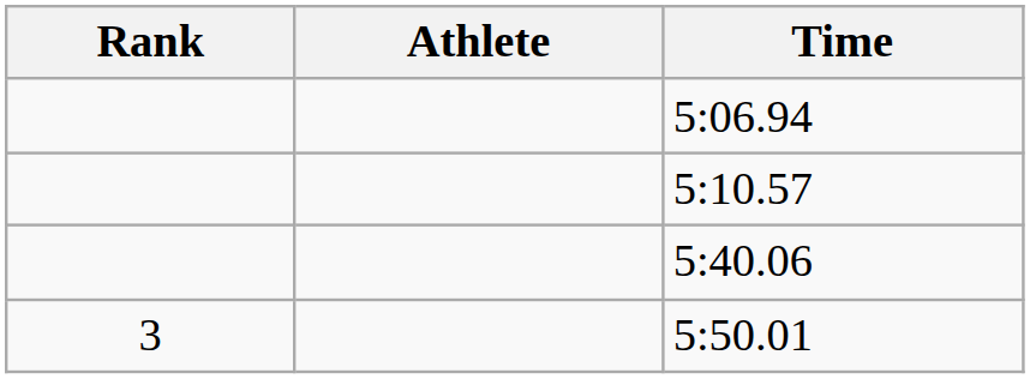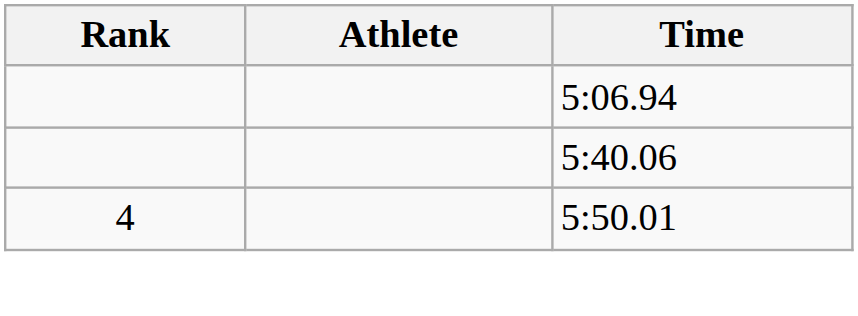- row: 5:10.57
5:50.01 | Rank: 3 -> 4
